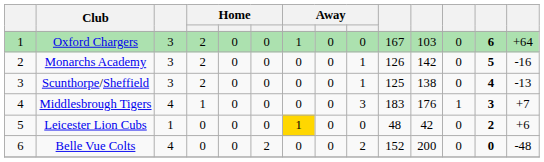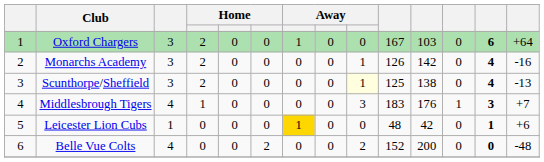Monarchs Academy | column 13: 5 -> 4
Scunthorpe/Sheffield | column 9: no background -> lightyellow background
Leicester Lion Cubs | column 13: 2 -> 1
